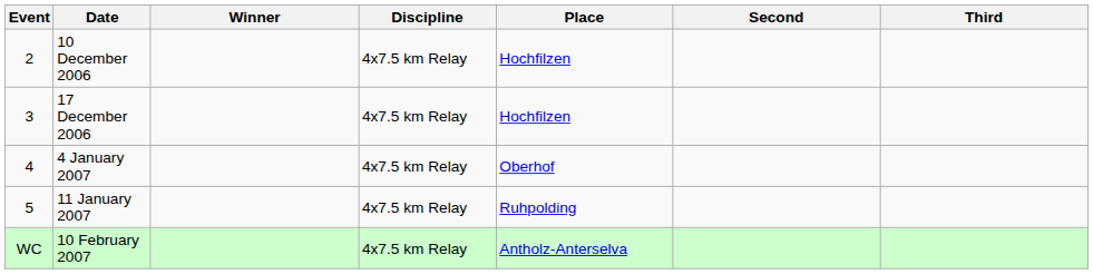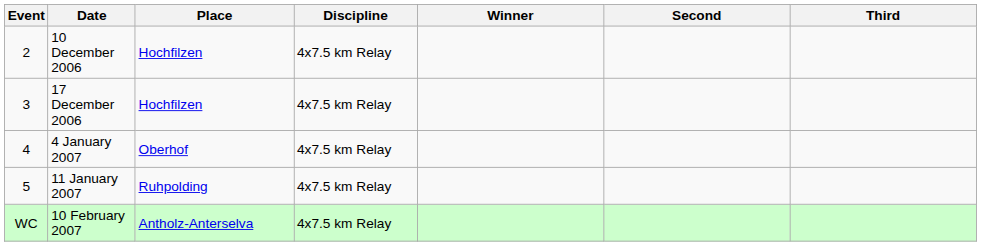columns swapped: Place <-> Winner
